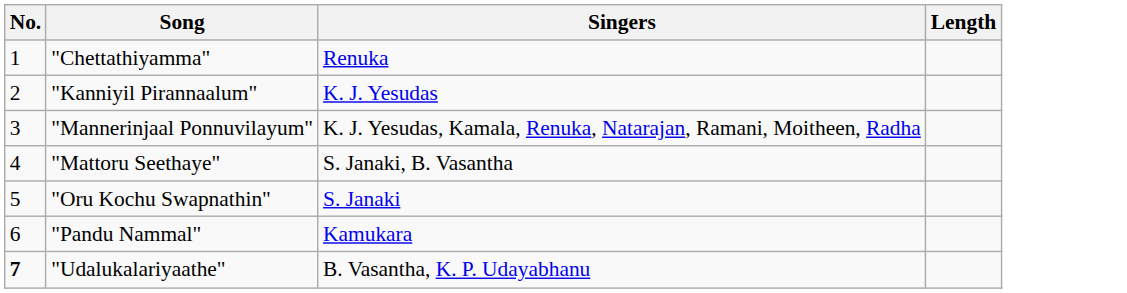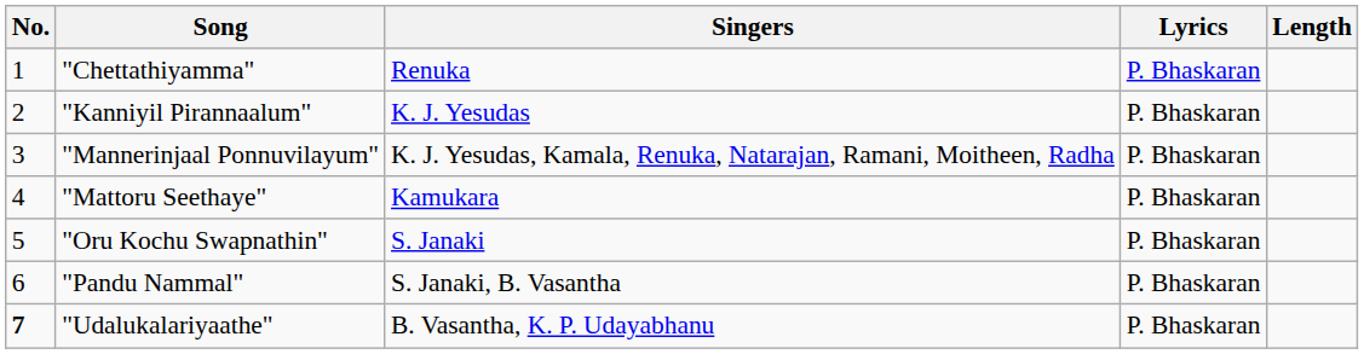+ column: Lyrics | P. Bhaskaran | P. Bhaskaran | P. Bhaskaran | P. Bhaskaran | P. Bhaskaran | P. Bhaskaran | P. Bhaskaran
"Mattoru Seethaye" | Singers: S. Janaki, B. Vasantha -> Kamukara
"Pandu Nammal" | Singers: Kamukara -> S. Janaki, B. Vasantha
